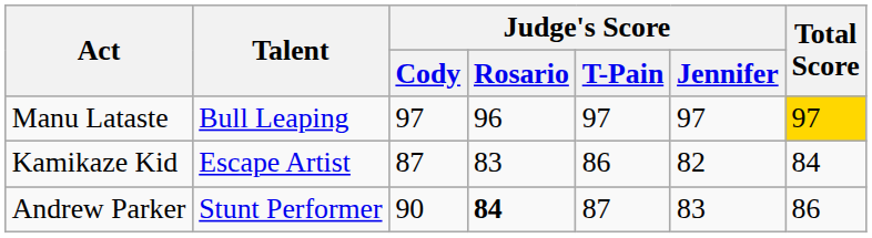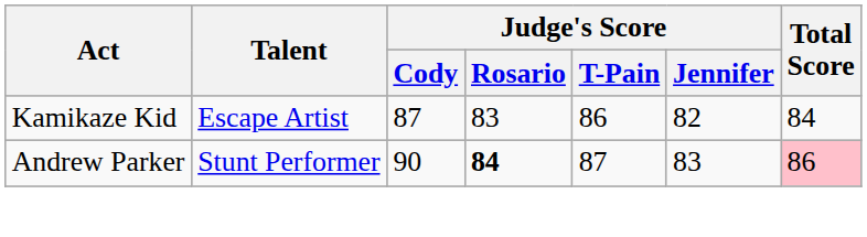- row: Manu Lataste | Bull Leaping | 97 | 96 | 97 | 97 | 97
Andrew Parker | Total Score: no background -> pink background
